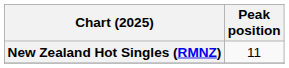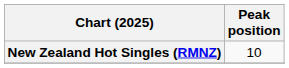New Zealand Hot Singles (RMNZ) | Peak position: 11 -> 10
